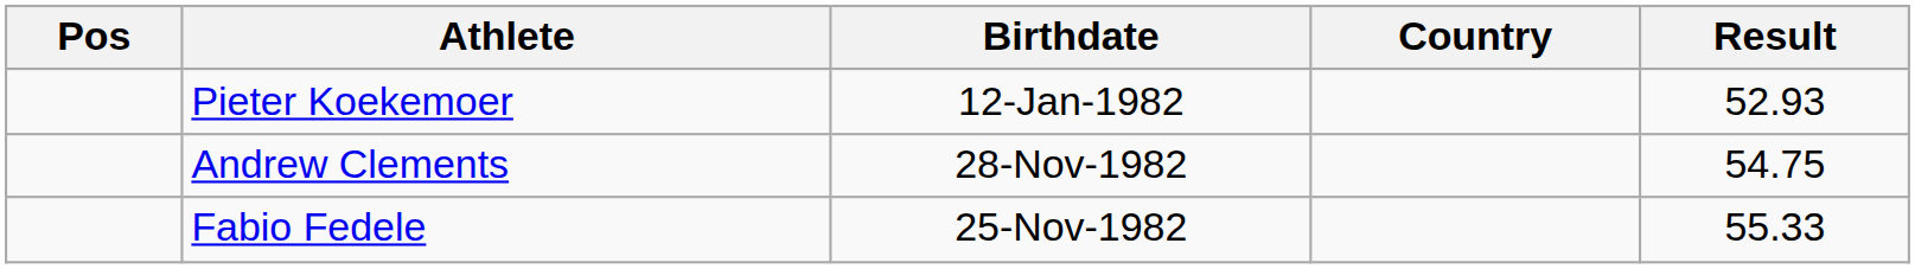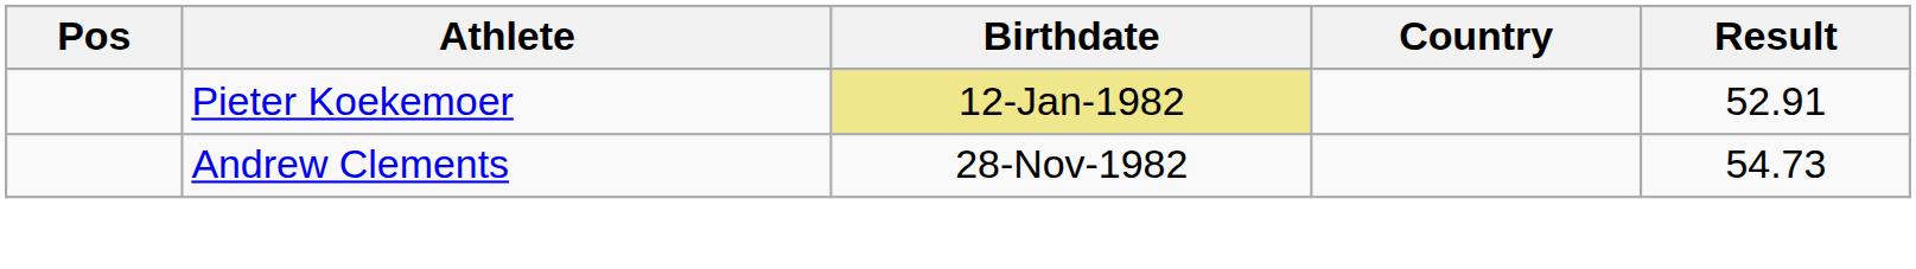Pieter Koekemoer | Birthdate: no background -> khaki background
Pieter Koekemoer | Result: 52.93 -> 52.91
Andrew Clements | Result: 54.75 -> 54.73
- row: Fabio Fedele | 25-Nov-1982 | 55.33
